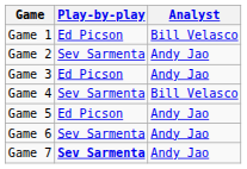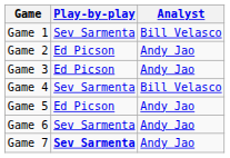Game 1 | Play-by-play: Ed Picson -> Sev Sarmenta
Game 2 | Play-by-play: Sev Sarmenta -> Ed Picson
